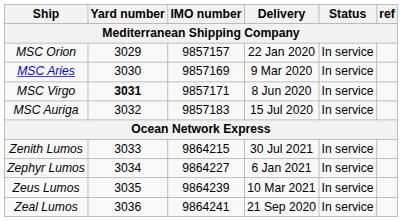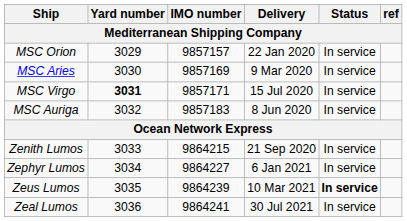MSC Virgo | Delivery: 8 Jun 2020 -> 15 Jul 2020
MSC Auriga | Delivery: 15 Jul 2020 -> 8 Jun 2020
Zenith Lumos | Delivery: 30 Jul 2021 -> 21 Sep 2020
Zeus Lumos | Status: normal -> bold
Zeal Lumos | Delivery: 21 Sep 2020 -> 30 Jul 2021
